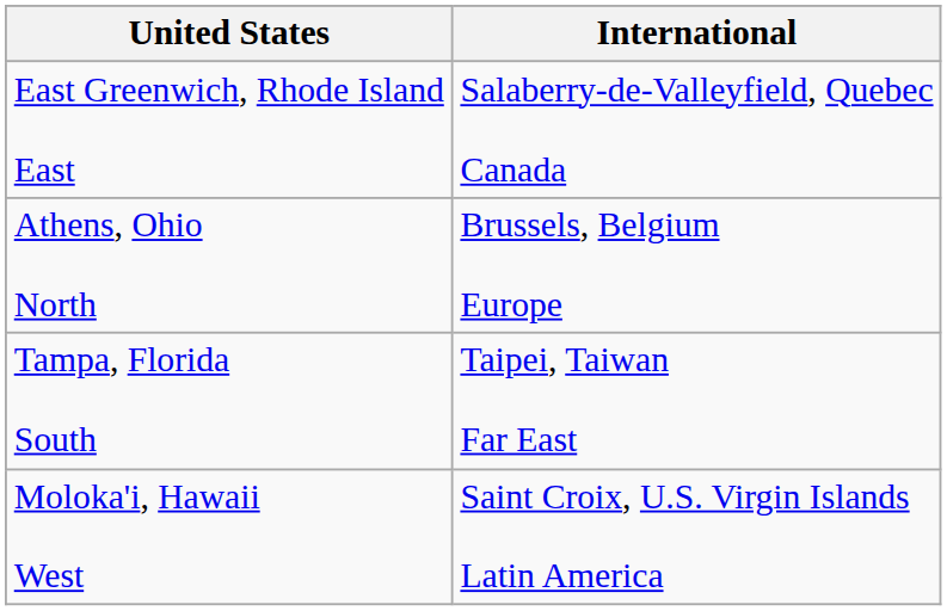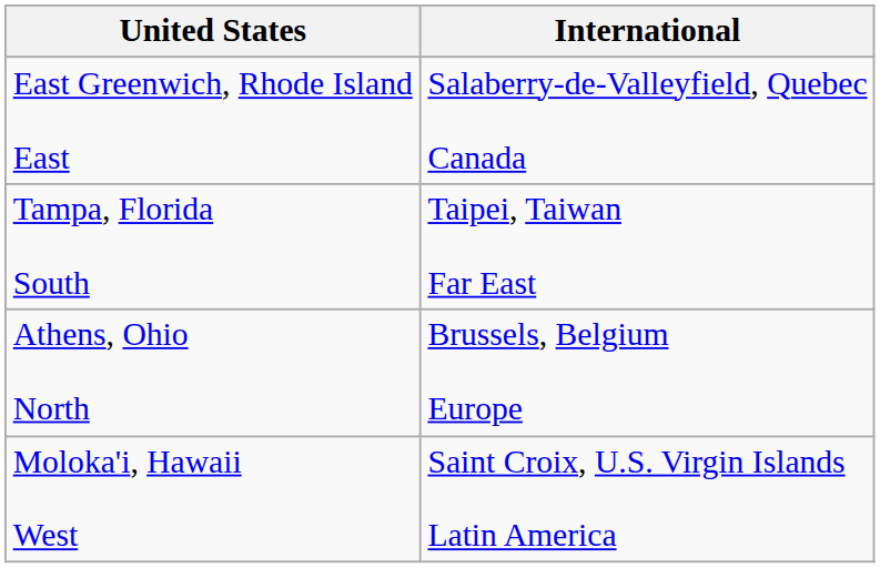rows swapped: Athens, Ohio North <-> Tampa, Florida South
